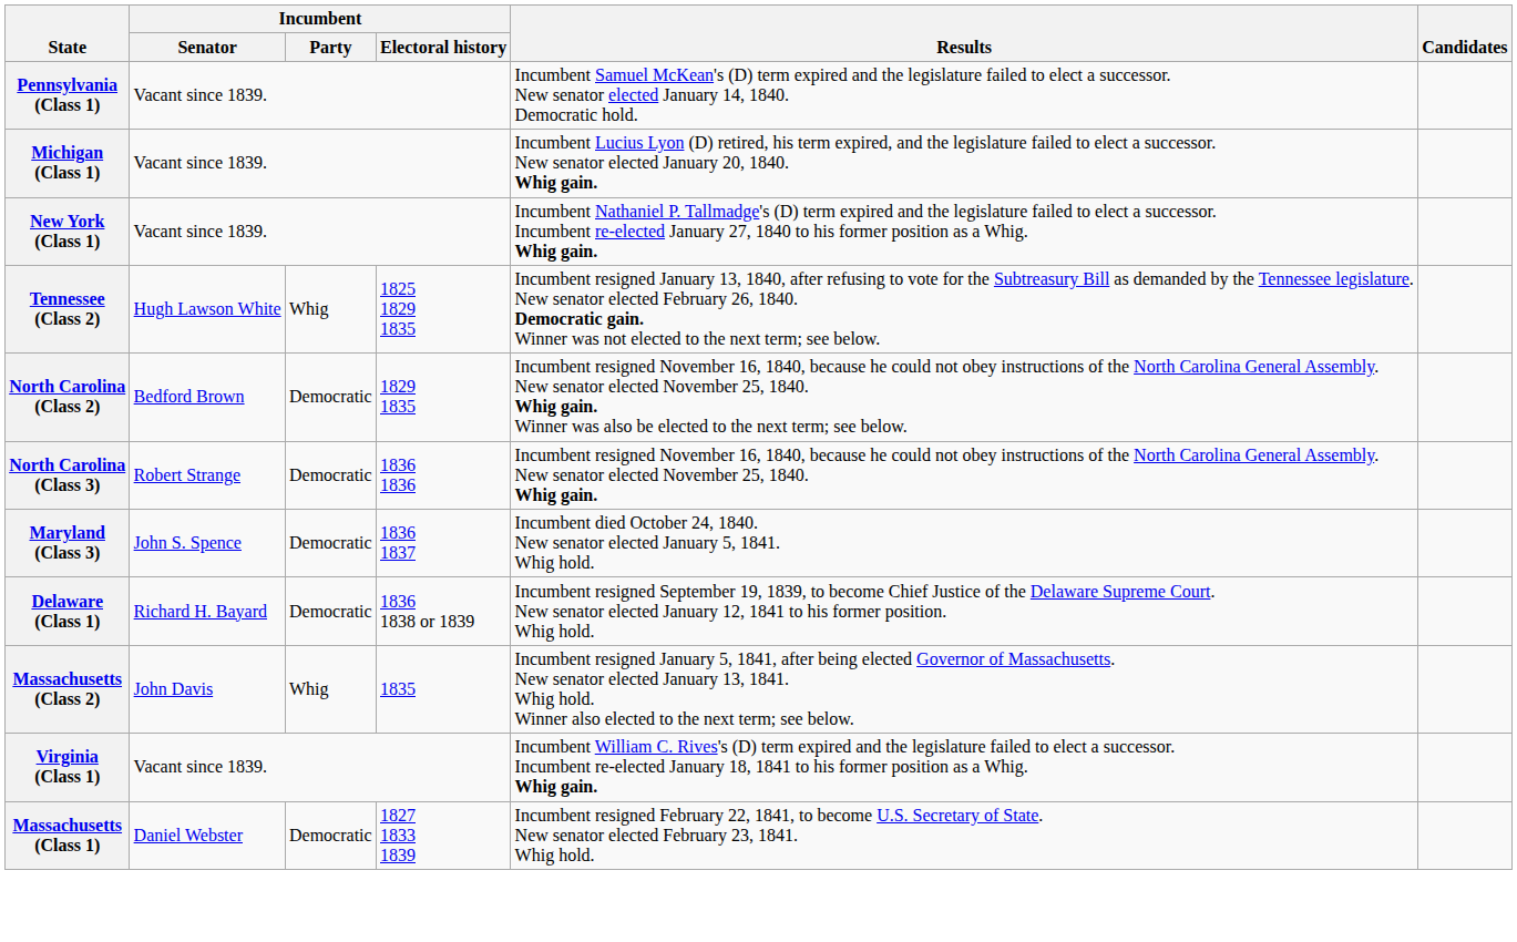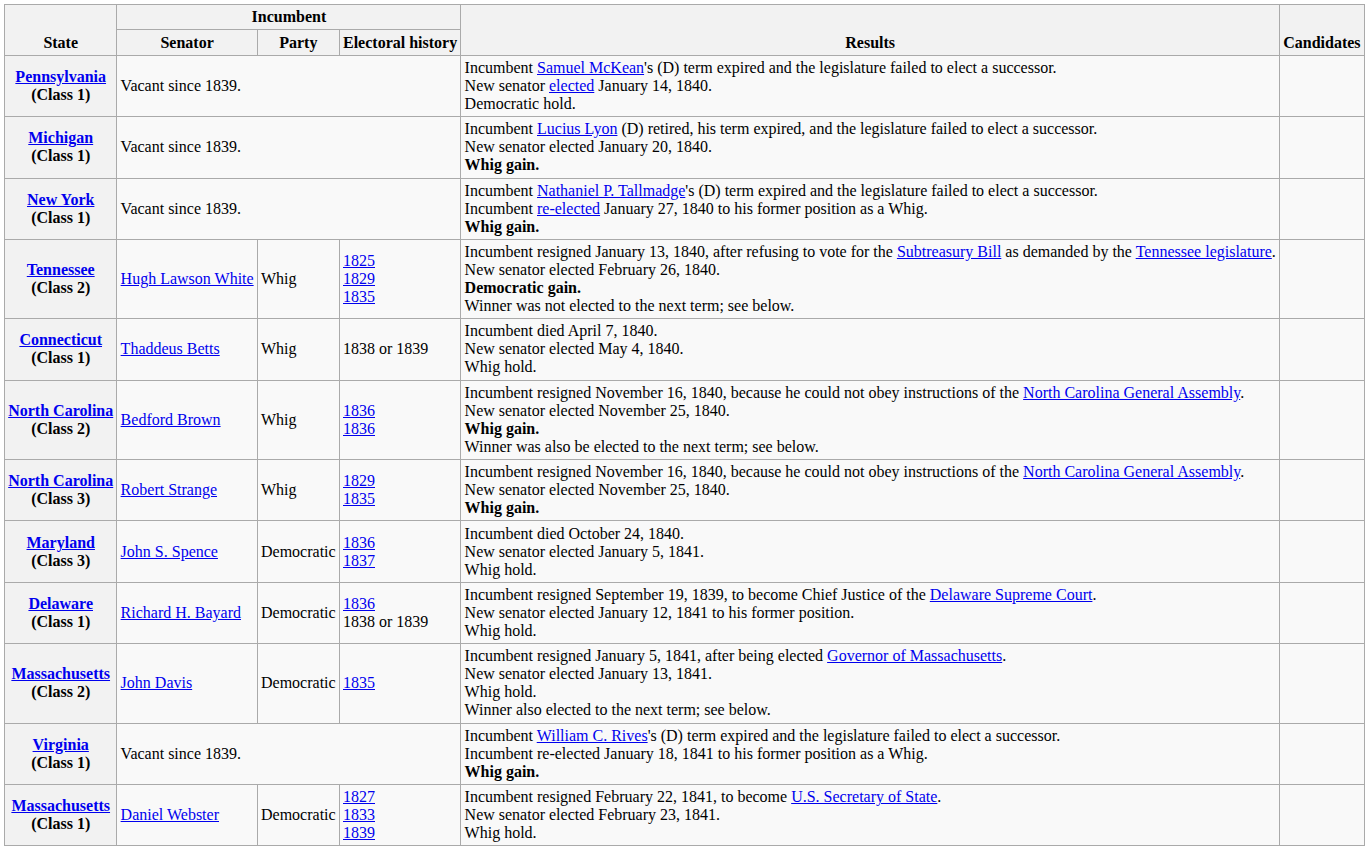+ row: Connecticut (Class 1) | Thaddeus Betts | Whig | 1838 or 1839 | Incumbent died April 7, 1840. New senator elected May 4, 1840. Whig hold.
North Carolina (Class 2) | Incumbent / Party: Democratic -> Whig
North Carolina (Class 2) | Incumbent / Electoral history: 1829 1835 -> 1836 1836
North Carolina (Class 3) | Incumbent / Party: Democratic -> Whig
North Carolina (Class 3) | Incumbent / Electoral history: 1836 1836 -> 1829 1835
Massachusetts (Class 2) | Incumbent / Party: Whig -> Democratic
